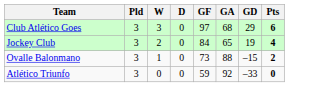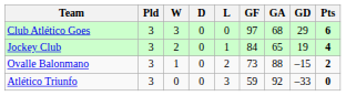+ column: L | 0 | 1 | 2 | 3
